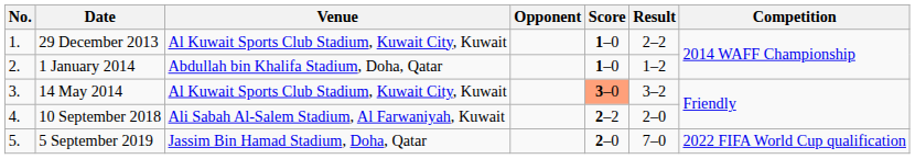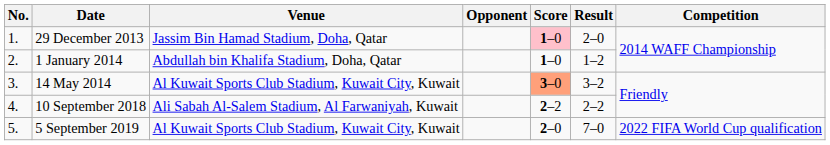29 December 2013 | Venue: Al Kuwait Sports Club Stadium, Kuwait City, Kuwait -> Jassim Bin Hamad Stadium, Doha, Qatar
29 December 2013 | Score: no background -> pink background
29 December 2013 | Result: 2–2 -> 2–0
10 September 2018 | Result: 2–0 -> 2–2
5 September 2019 | Venue: Jassim Bin Hamad Stadium, Doha, Qatar -> Al Kuwait Sports Club Stadium, Kuwait City, Kuwait
